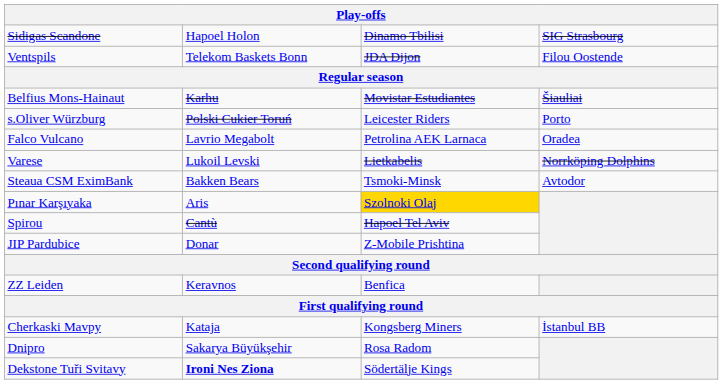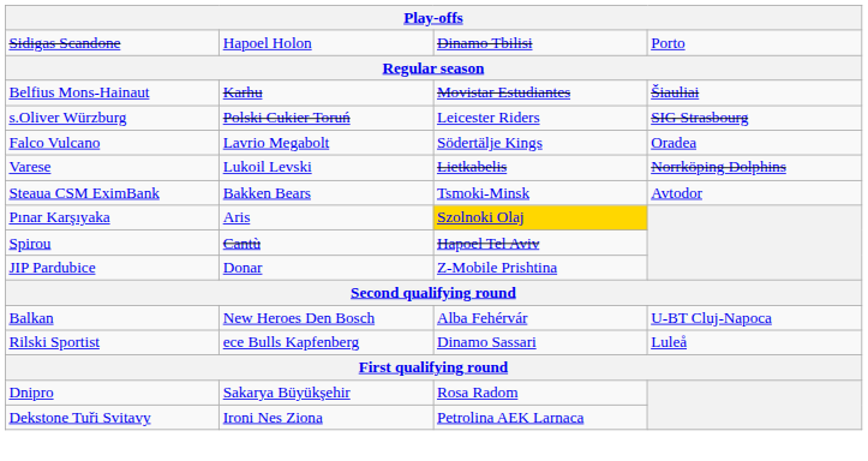Sidigas Scandone | column 4: SIG Strasbourg -> Porto
- row: Ventspils | Telekom Baskets Bonn | JDA Dijon | Filou Oostende
s.Oliver Würzburg | column 4: Porto -> SIG Strasbourg
Falco Vulcano | column 3: Petrolina AEK Larnaca -> Södertälje Kings
+ row: Balkan | New Heroes Den Bosch | Alba Fehérvár | U-BT Cluj-Napoca
+ row: Rilski Sportist | ece Bulls Kapfenberg | Dinamo Sassari | Luleå
- row: ZZ Leiden | Keravnos | Benfica
- row: Cherkaski Mavpy | Kataja | Kongsberg Miners | İstanbul BB
Dekstone Tuři Svitavy | column 2: bold -> normal
Dekstone Tuři Svitavy | column 3: Södertälje Kings -> Petrolina AEK Larnaca
